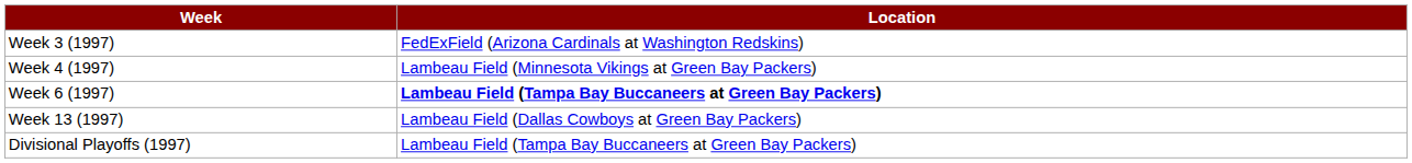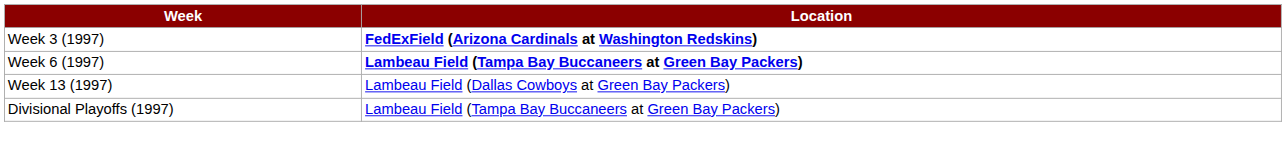Week 3 (1997) | Location: normal -> bold
- row: Week 4 (1997) | Lambeau Field (Minnesota Vikings at Green Bay Packers)
